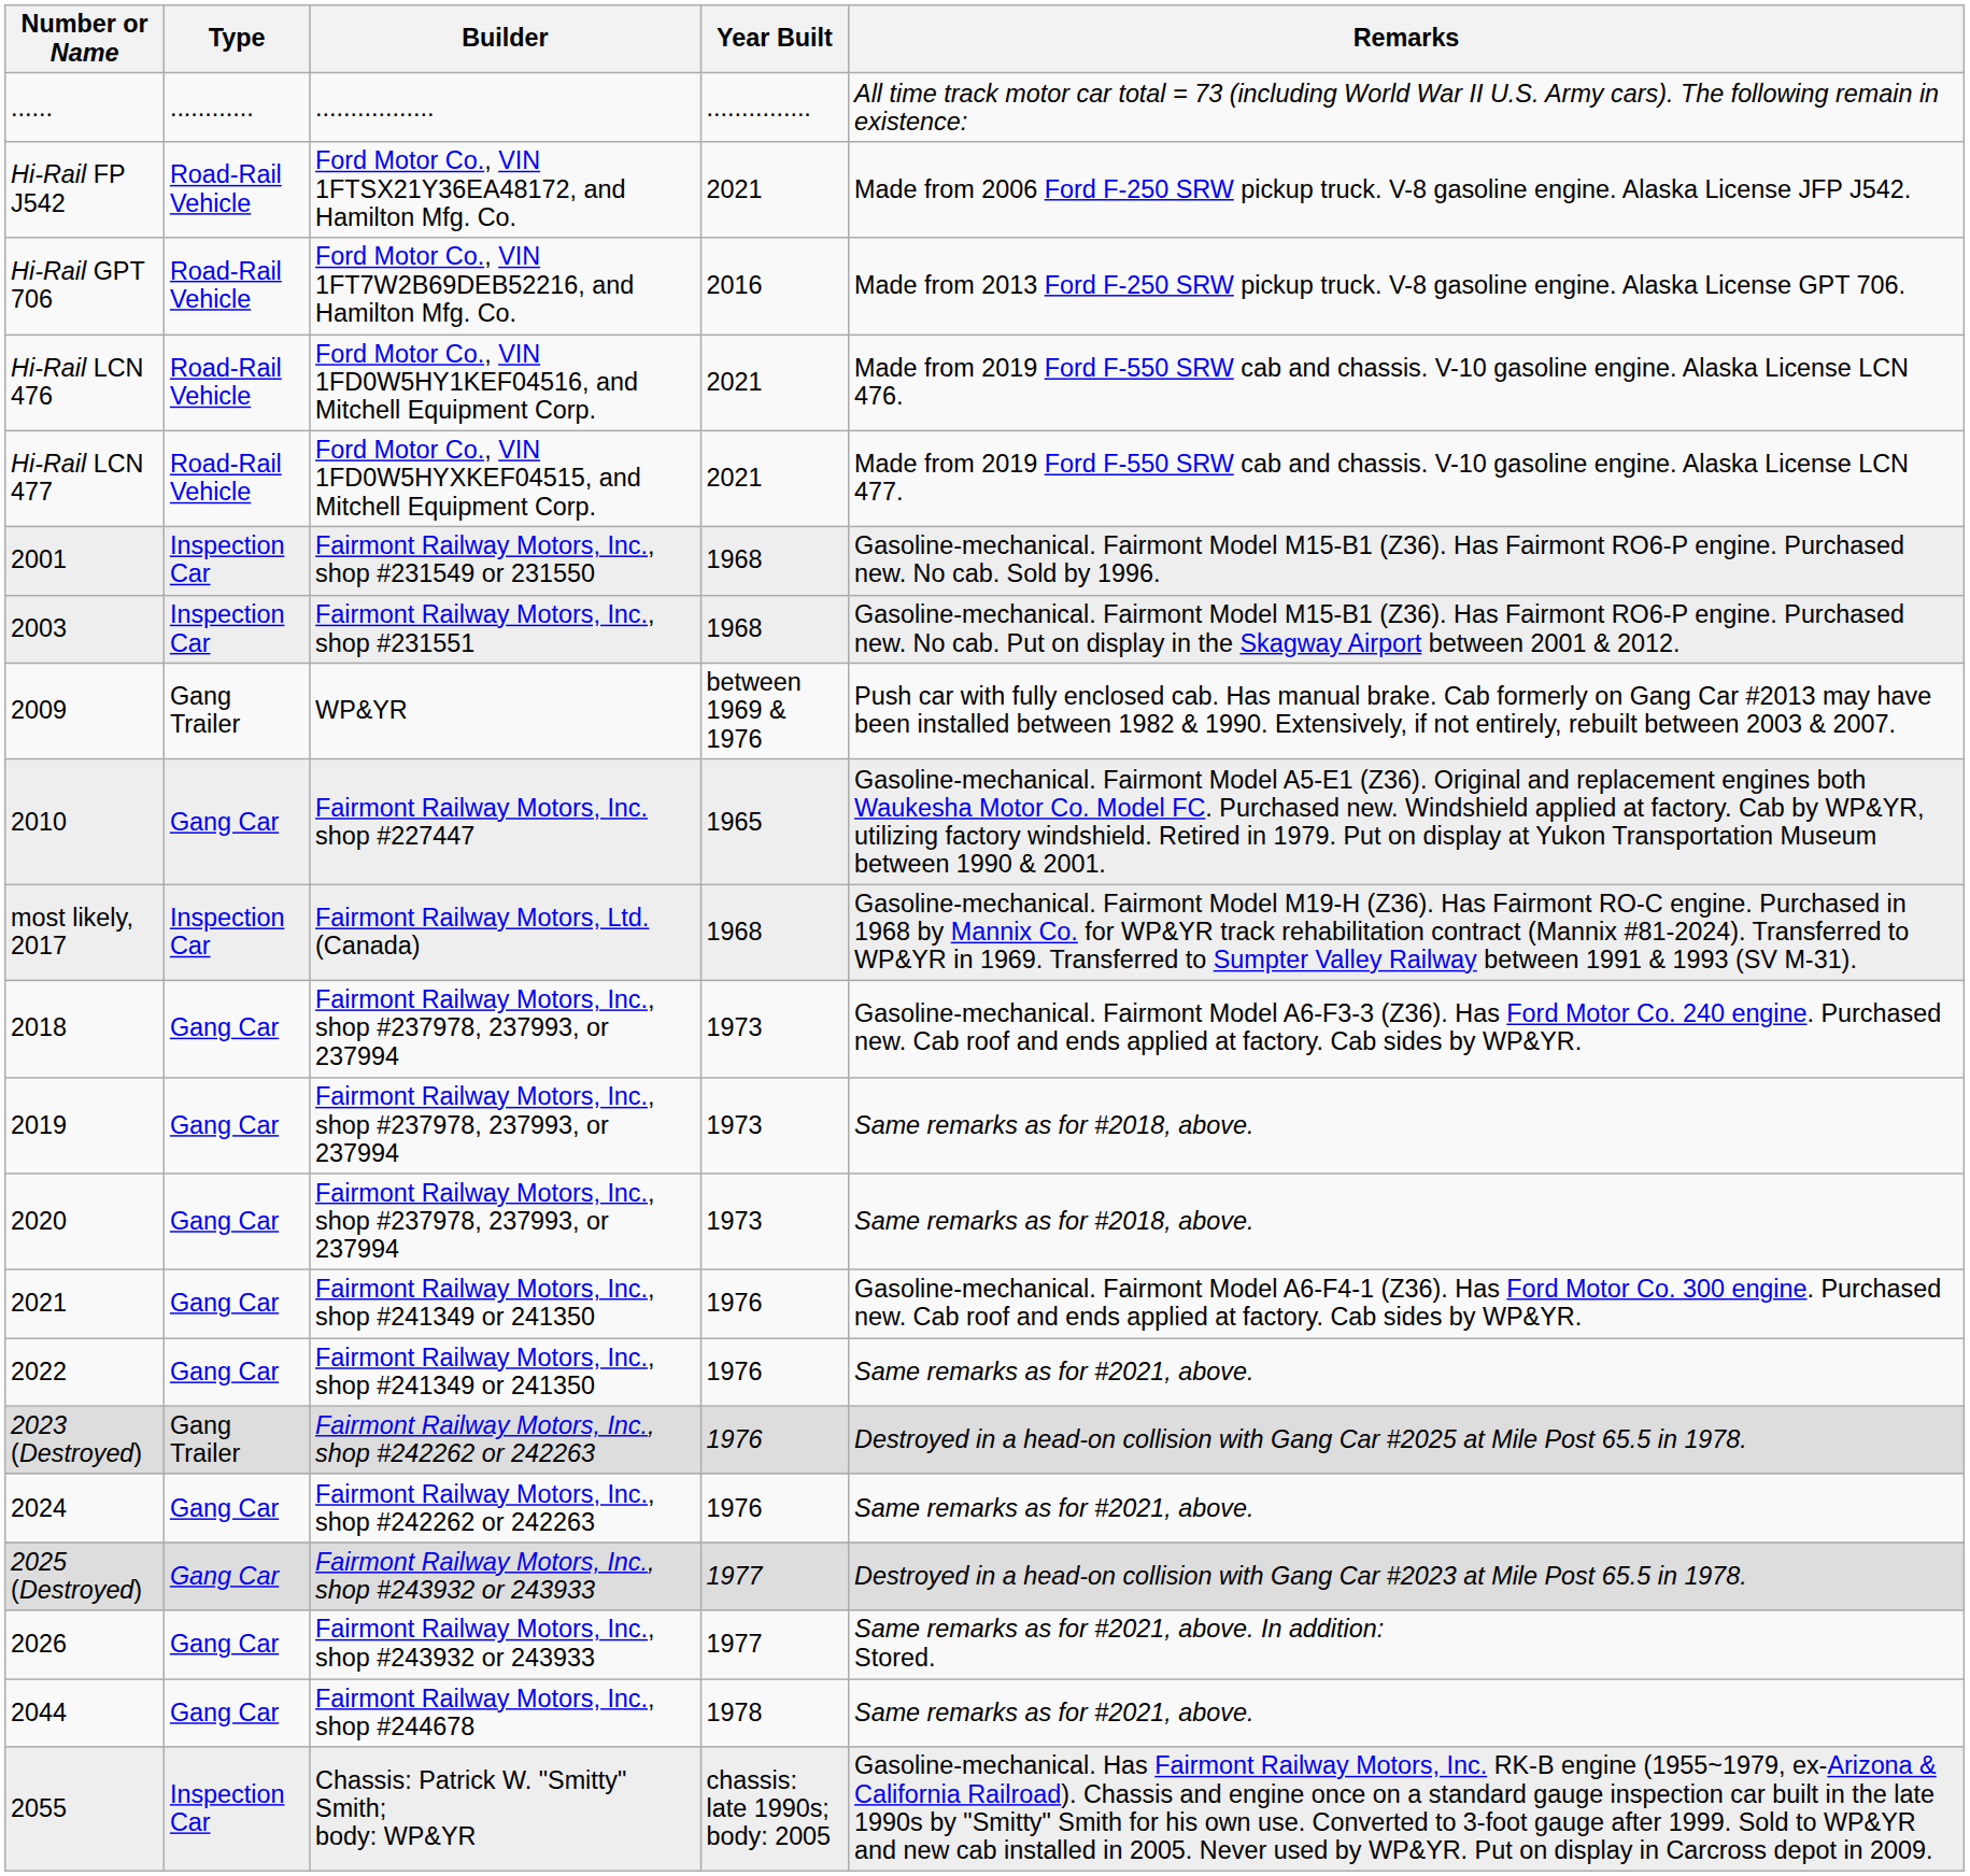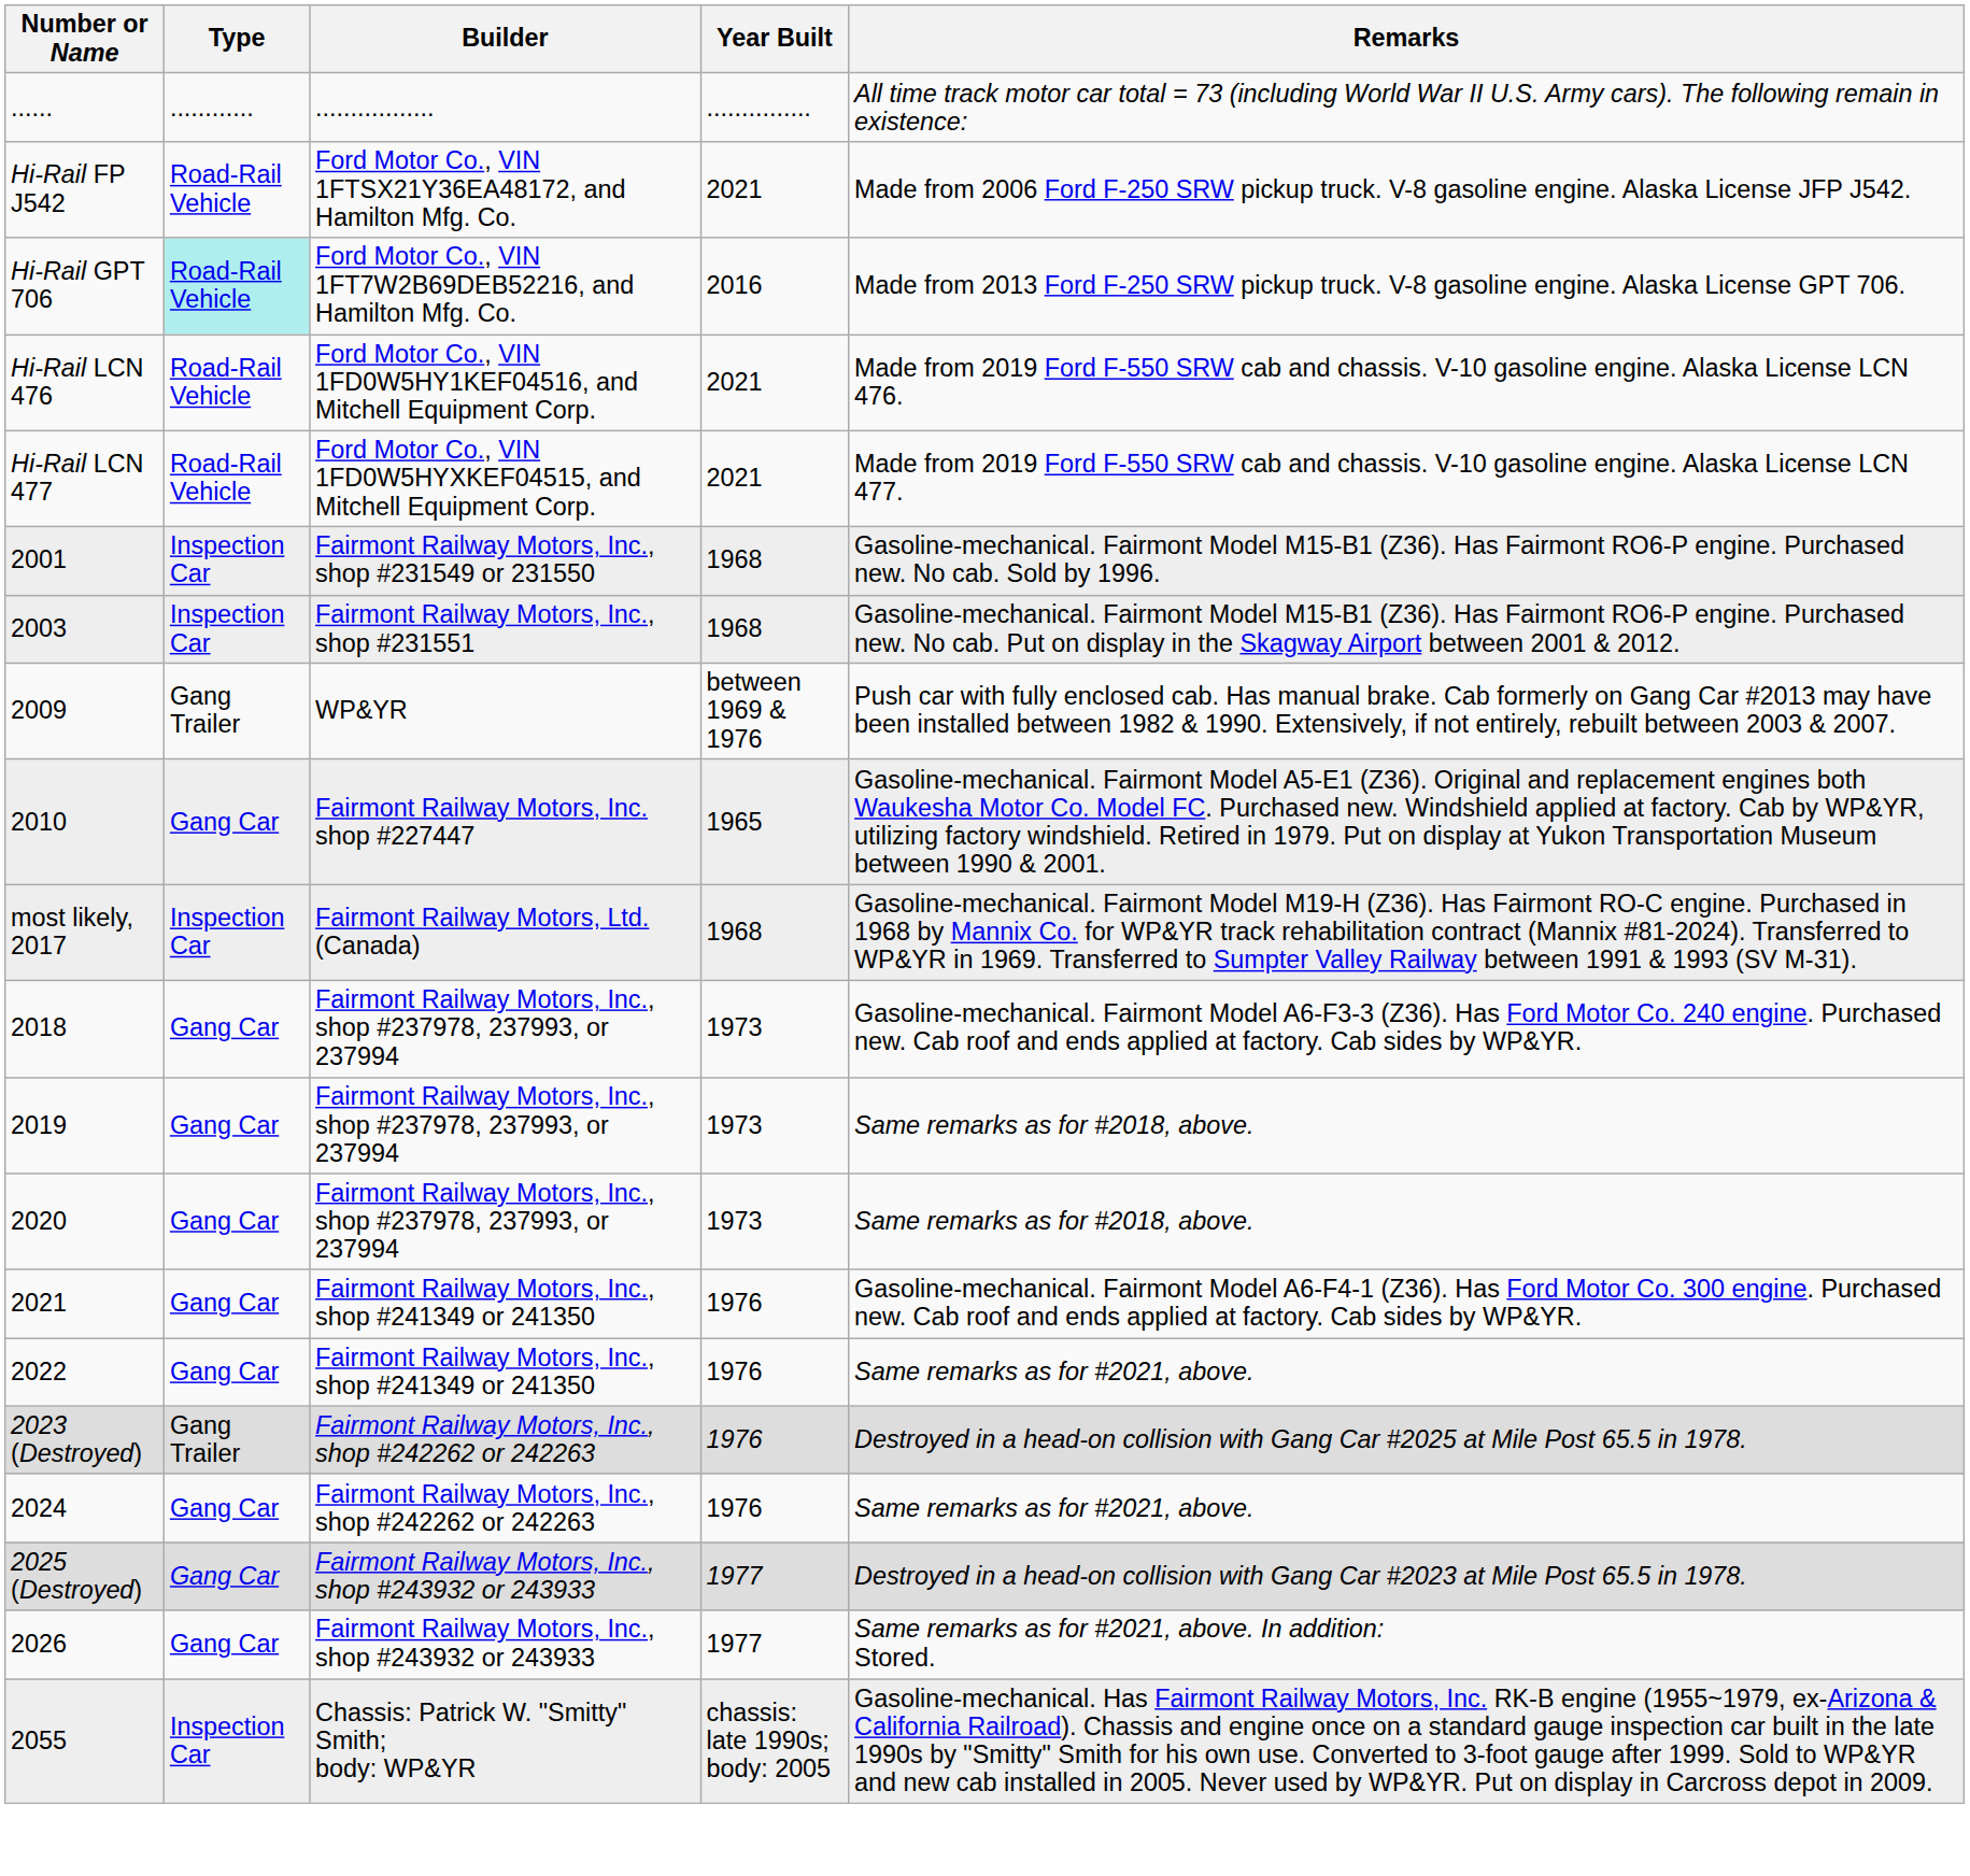Hi-Rail GPT 706 | Type: no background -> paleturquoise background
- row: 2044 | Gang Car | Fairmont Railway Motors, Inc., shop #244678 | 1978 | Same remarks as for #2021, above.
